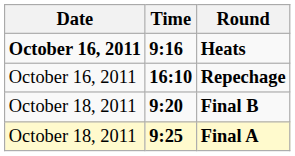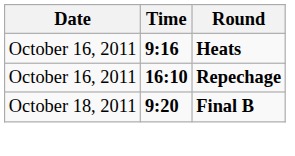Heats | Date: bold -> normal
- row: October 18, 2011 | 9:25 | Final A
